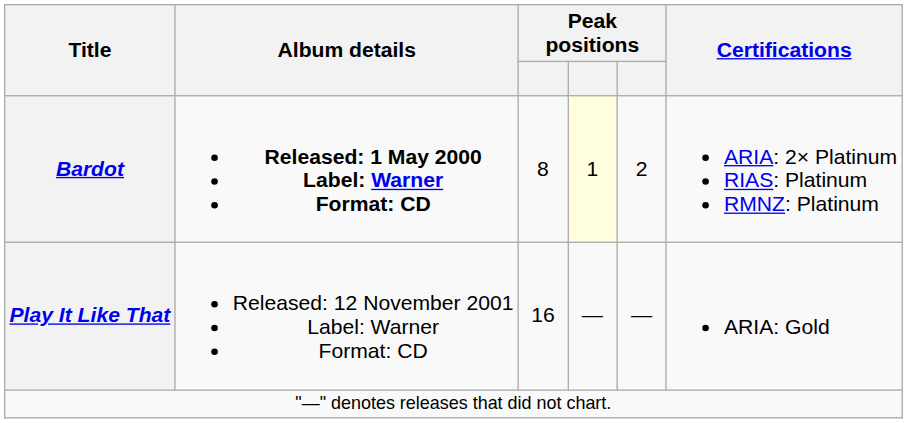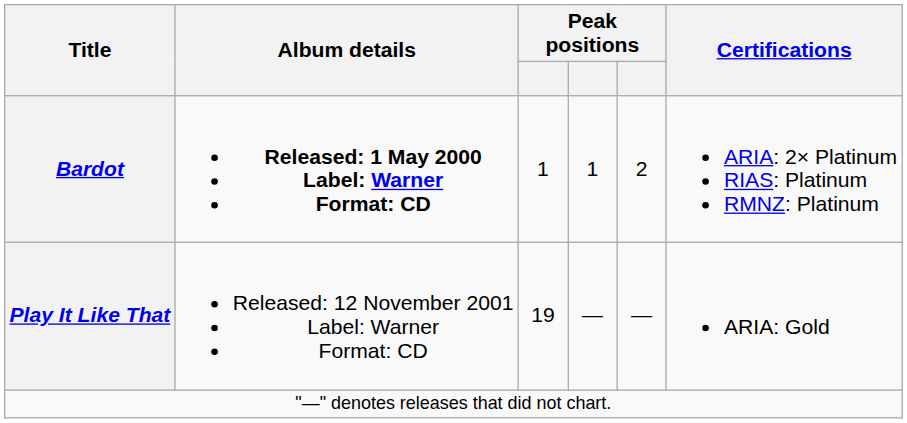Bardot | column 3: 8 -> 1
Bardot | column 4: lightyellow background -> no background
Play It Like That | column 3: 16 -> 19
